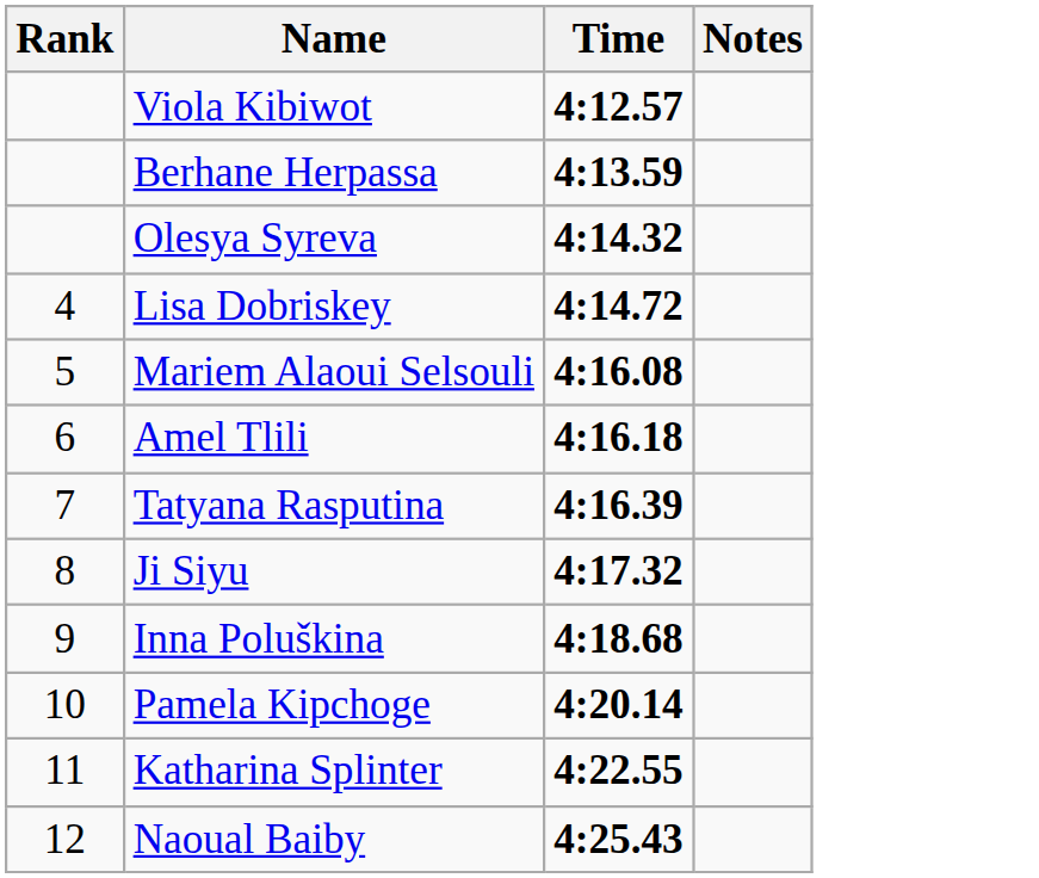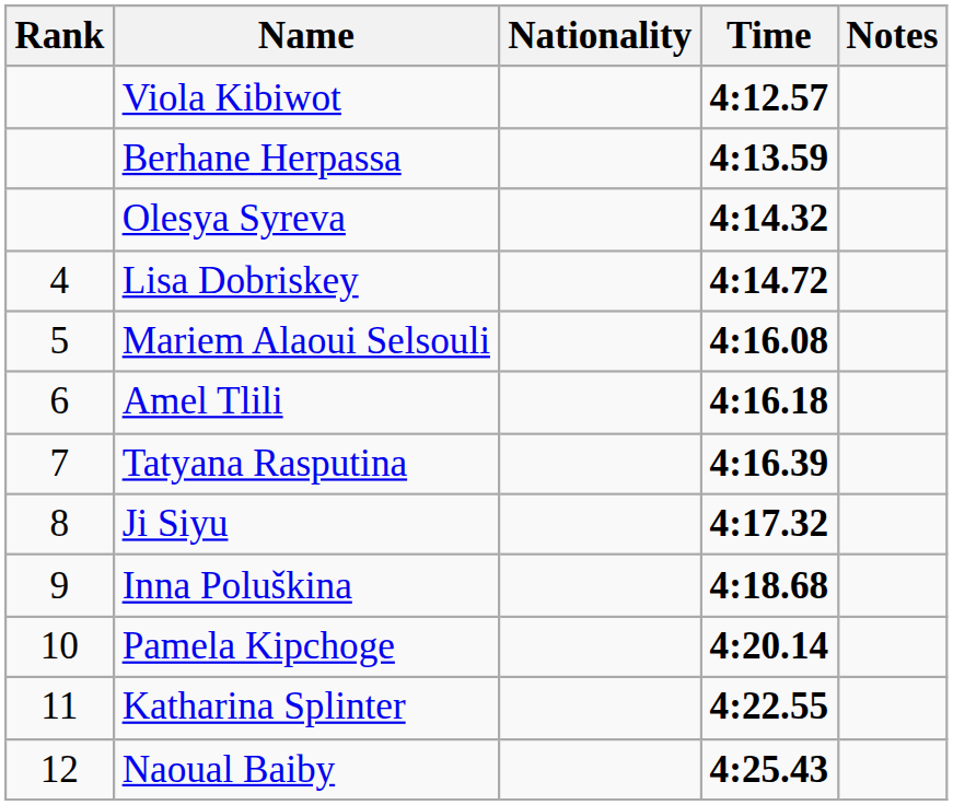+ column: Nationality
